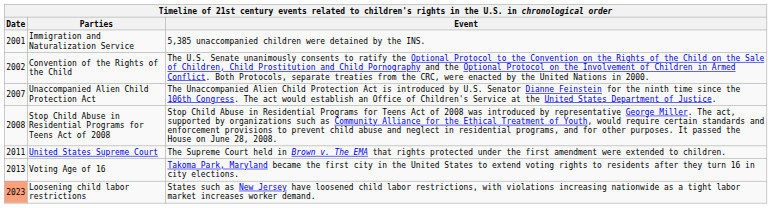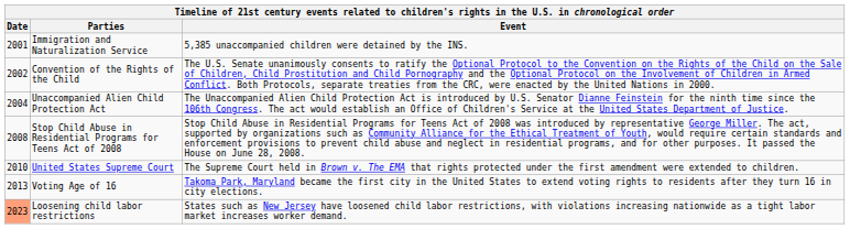Unaccompanied Alien Child Protection Act | Date: 2007 -> 2004
United States Supreme Court | Date: 2011 -> 2010
